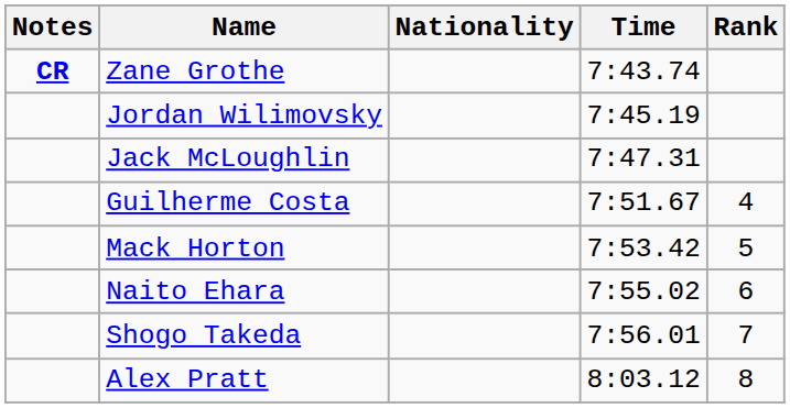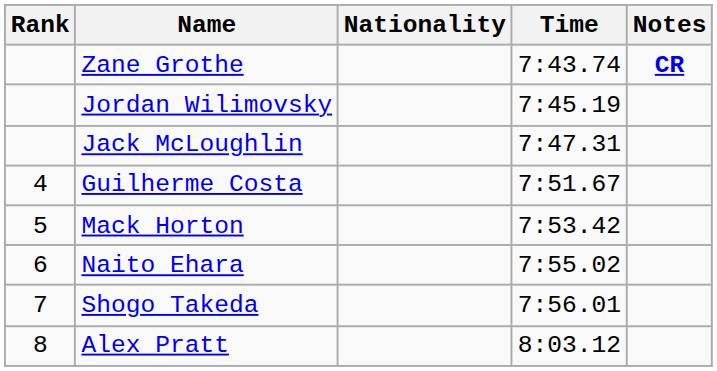columns swapped: Rank <-> Notes
